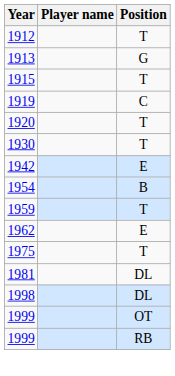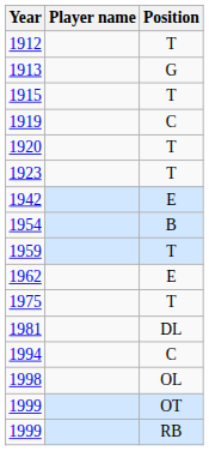+ row: 1923 | T
- row: 1930 | T
+ row: 1994 | C
+ row: 1998 | OL
- row: 1998 | DL
